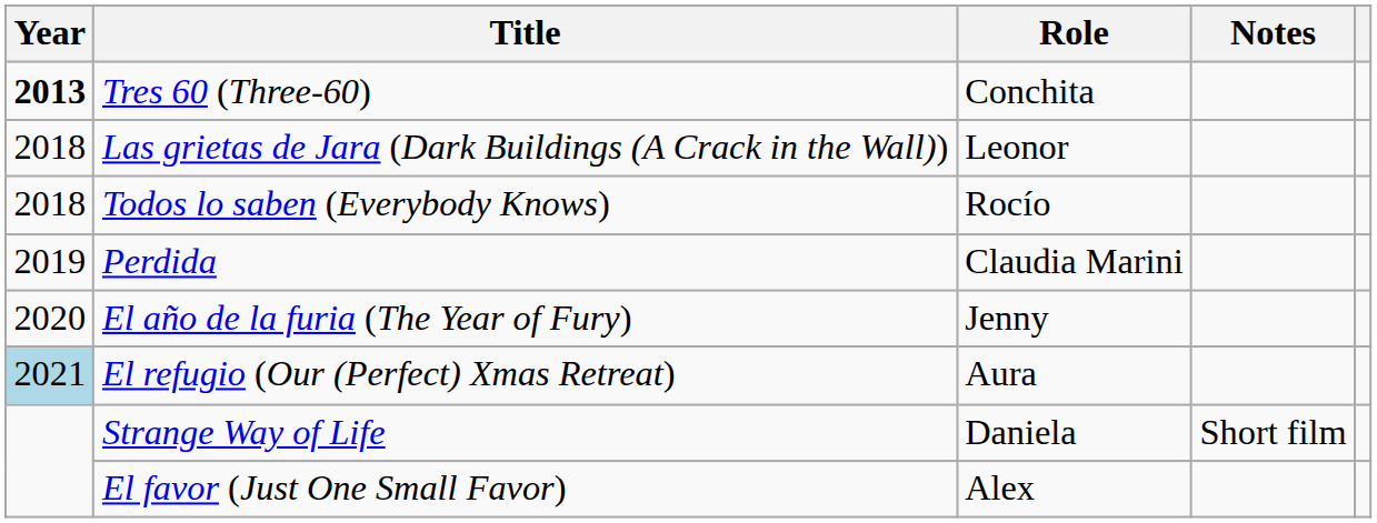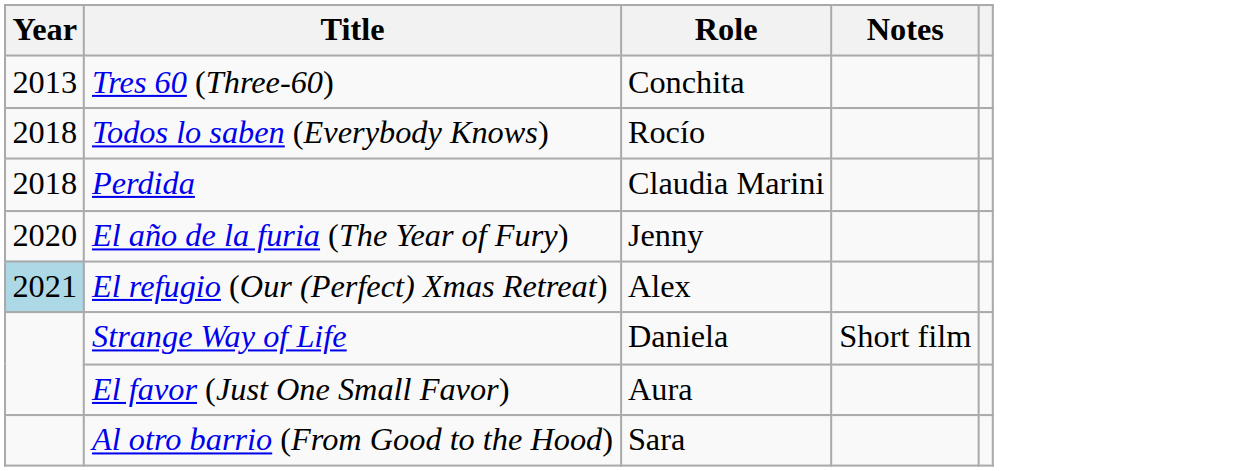Tres 60 (Three-60) | Year: bold -> normal
- row: 2018 | Las grietas de Jara (Dark Buildings (A Crack in the Wall)) | Leonor
Perdida | Year: 2019 -> 2018
El refugio (Our (Perfect) Xmas Retreat) | Role: Aura -> Alex
El favor (Just One Small Favor) | Role: Alex -> Aura
+ row: Al otro barrio (From Good to the Hood) | Sara
